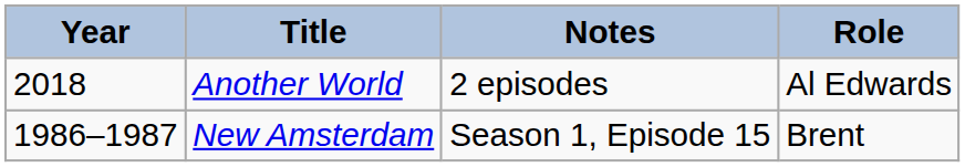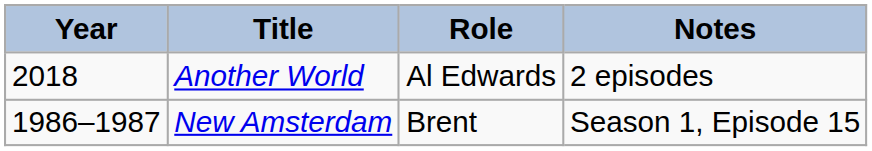columns swapped: Role <-> Notes
